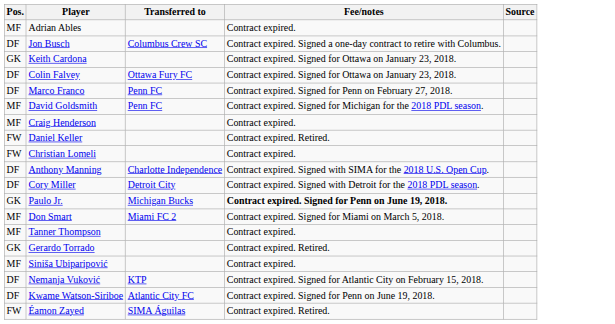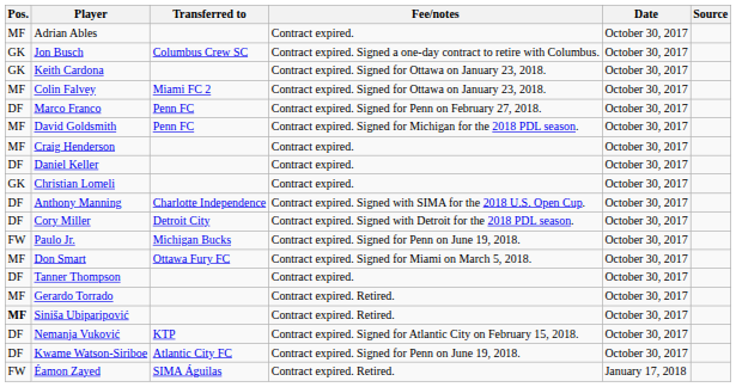+ column: Date | October 30, 2017 | October 30, 2017 | October 30, 2017 | October 30, 2017 | October 30, 2017 | October 30, 2017 | October 30, 2017 | October 30, 2017 | October 30, 2017 | October 30, 2017 | October 30, 2017 | October 30, 2017 | October 30, 2017 | October 30, 2017 | October 30, 2017 | October 30, 2017 | October 30, 2017 | October 30, 2017 | January 17, 2018
Jon Busch | Pos.: DF -> GK
Colin Falvey | Pos.: DF -> MF
Colin Falvey | Transferred to: Ottawa Fury FC -> Miami FC 2
Daniel Keller | Pos.: FW -> DF
Daniel Keller | Fee/notes: Contract expired. Retired. -> Contract expired.
Christian Lomeli | Pos.: FW -> GK
Paulo Jr. | Pos.: GK -> FW
Paulo Jr. | Fee/notes: bold -> normal
Don Smart | Transferred to: Miami FC 2 -> Ottawa Fury FC
Tanner Thompson | Pos.: MF -> DF
Gerardo Torrado | Pos.: GK -> MF
Siniša Ubiparipović | Pos.: normal -> bold
Siniša Ubiparipović | Fee/notes: Contract expired. -> Contract expired. Retired.
